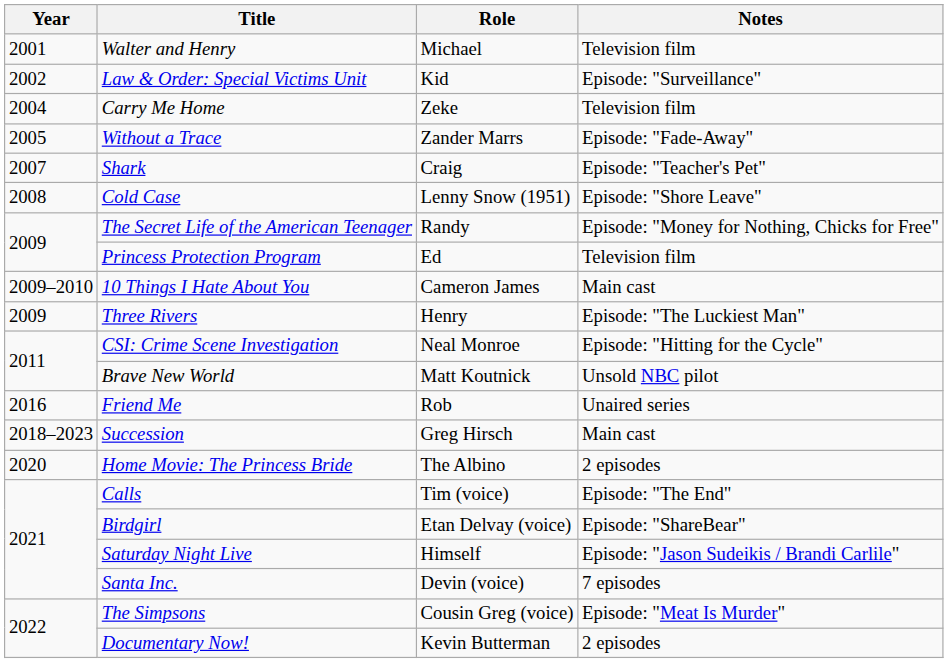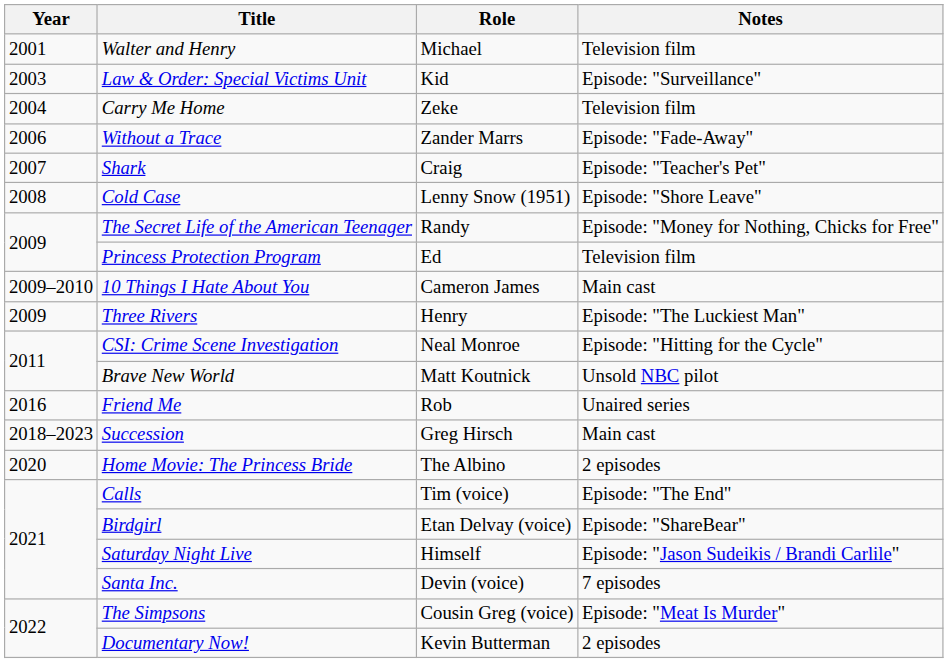Law & Order: Special Victims Unit | Year: 2002 -> 2003
Without a Trace | Year: 2005 -> 2006
